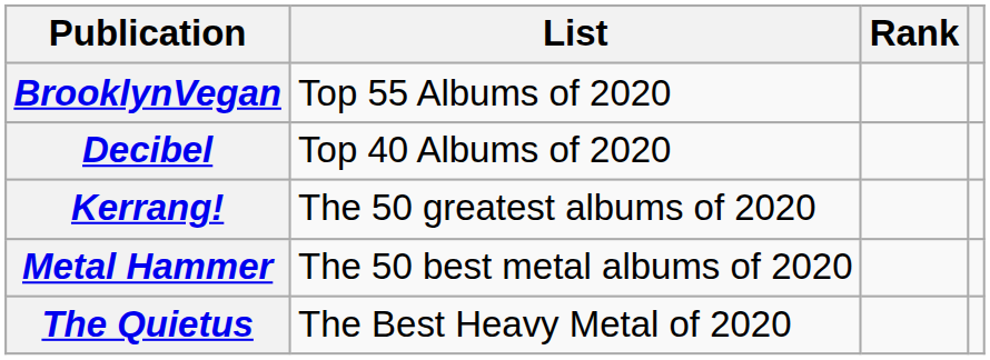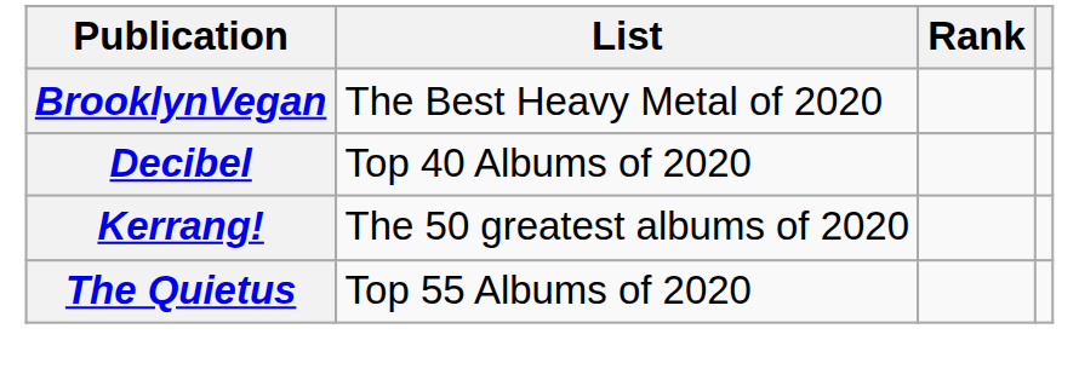BrooklynVegan | List: Top 55 Albums of 2020 -> The Best Heavy Metal of 2020
- row: Metal Hammer | The 50 best metal albums of 2020
The Quietus | List: The Best Heavy Metal of 2020 -> Top 55 Albums of 2020
